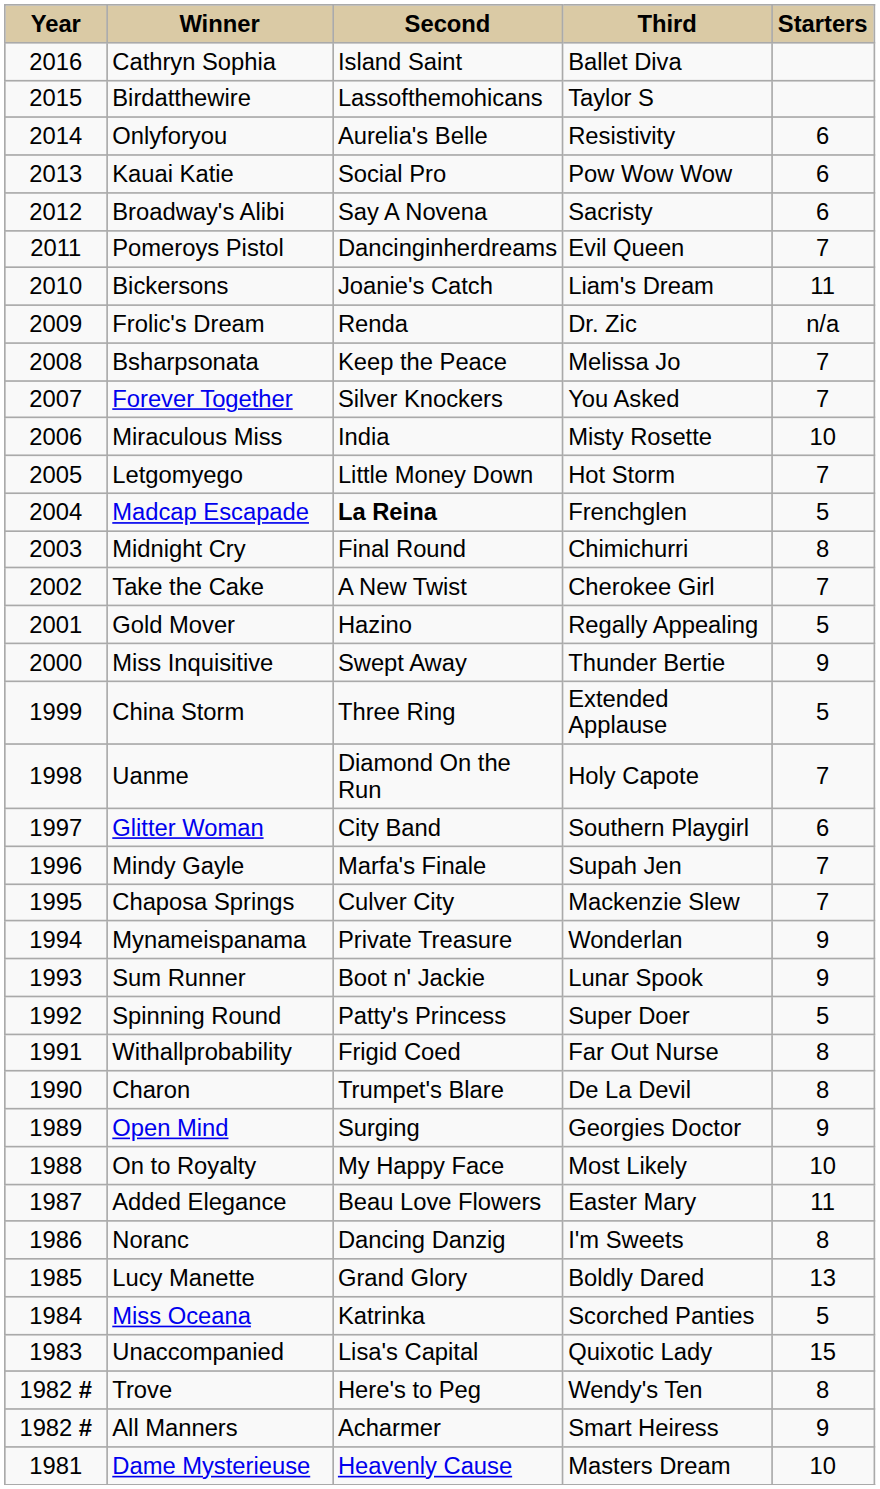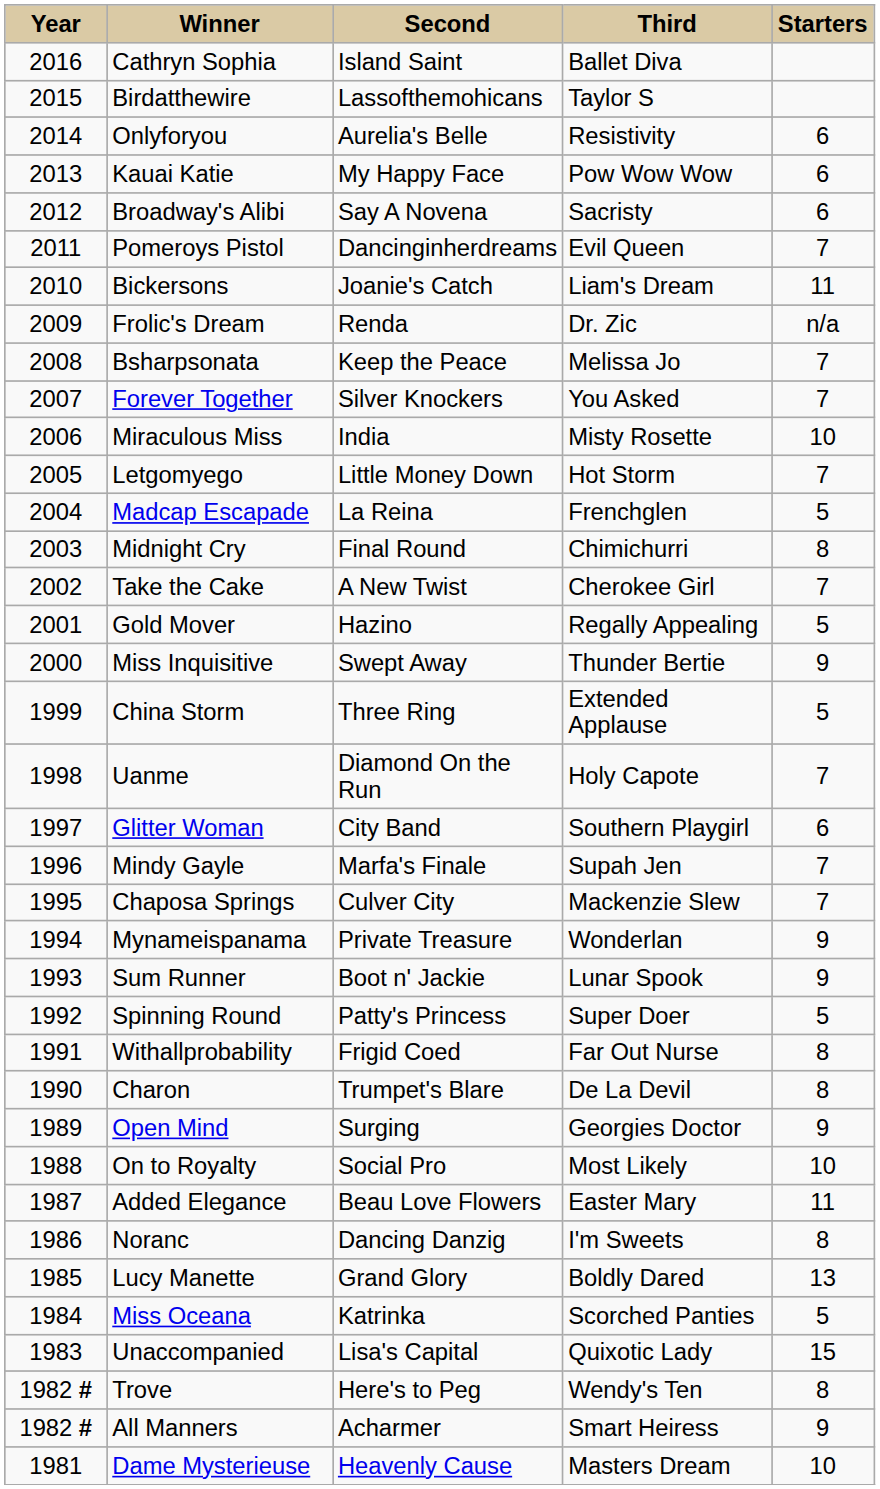Kauai Katie | column 3: Social Pro -> My Happy Face
Madcap Escapade | column 3: bold -> normal
On to Royalty | column 3: My Happy Face -> Social Pro
